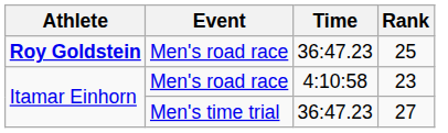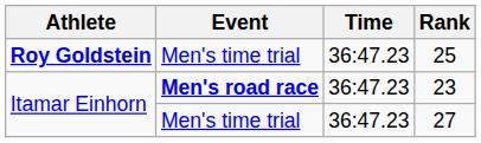25 | Event: Men's road race -> Men's time trial
23 | Event: normal -> bold
23 | Time: 4:10:58 -> 36:47.23
